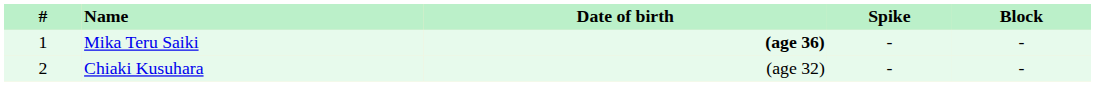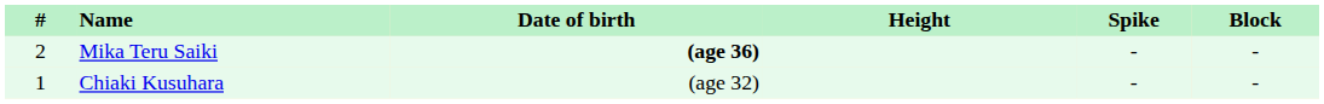+ column: Height
Mika Teru Saiki | #: 1 -> 2
Chiaki Kusuhara | #: 2 -> 1
